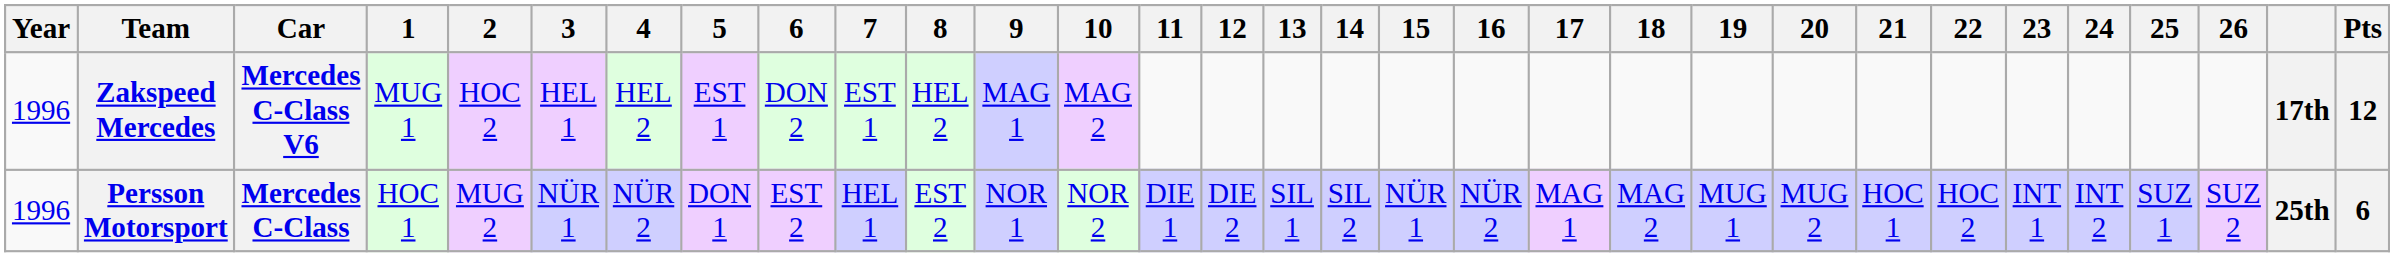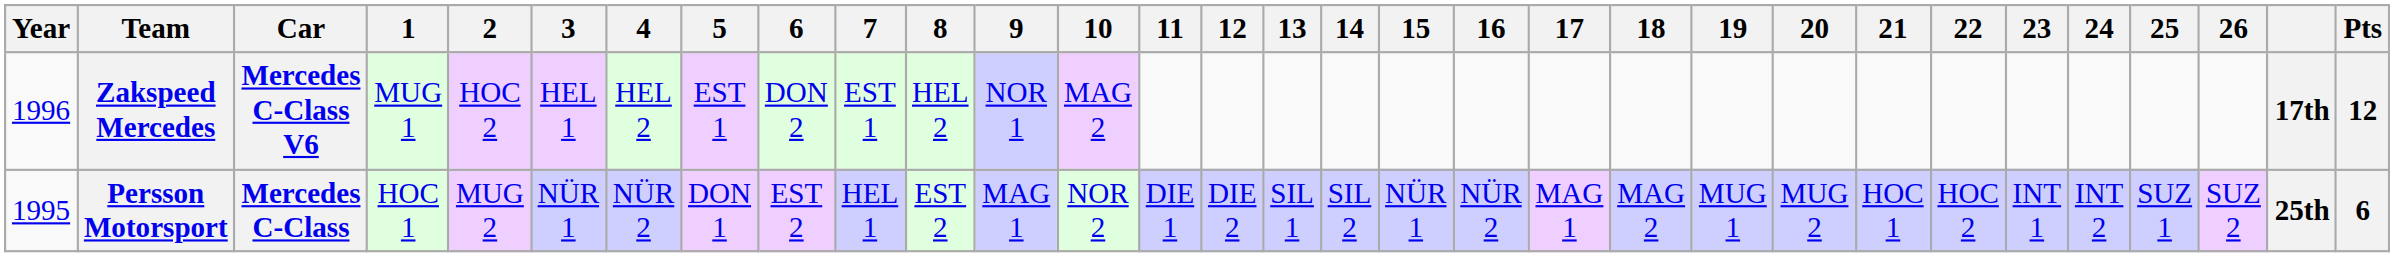Zakspeed Mercedes | 9: MAG 1 -> NOR 1
Persson Motorsport | Year: 1996 -> 1995
Persson Motorsport | 9: NOR 1 -> MAG 1
